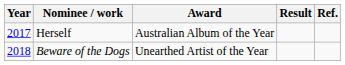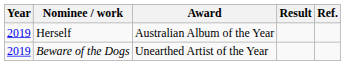Herself | Year: 2017 -> 2019
Beware of the Dogs | Year: 2018 -> 2019
